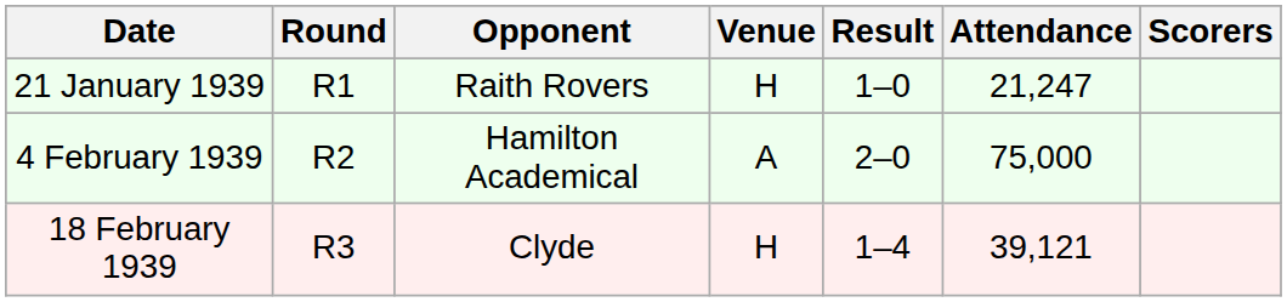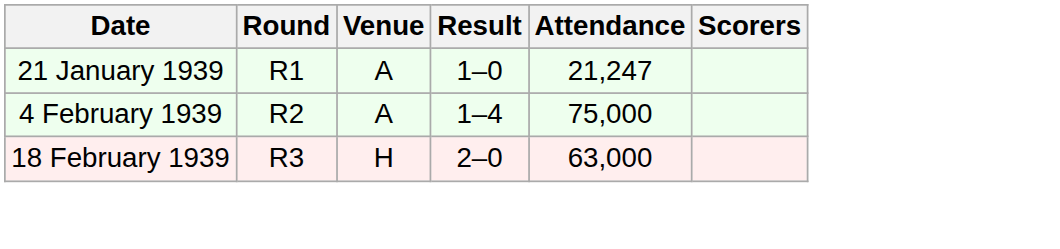- column: Opponent | Raith Rovers | Hamilton Academical | Clyde
21 January 1939 | Venue: H -> A
4 February 1939 | Result: 2–0 -> 1–4
18 February 1939 | Result: 1–4 -> 2–0
18 February 1939 | Attendance: 39,121 -> 63,000
